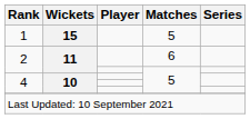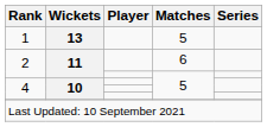1 | Wickets: 15 -> 13
